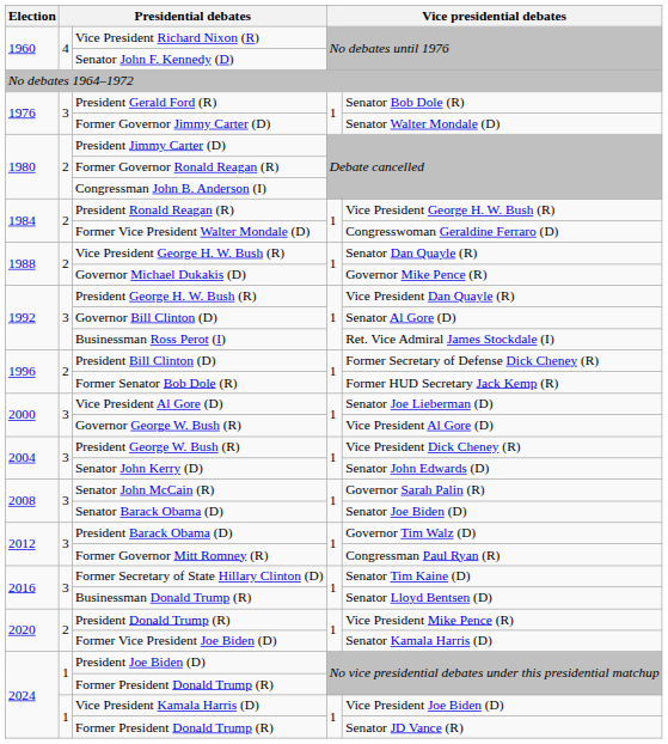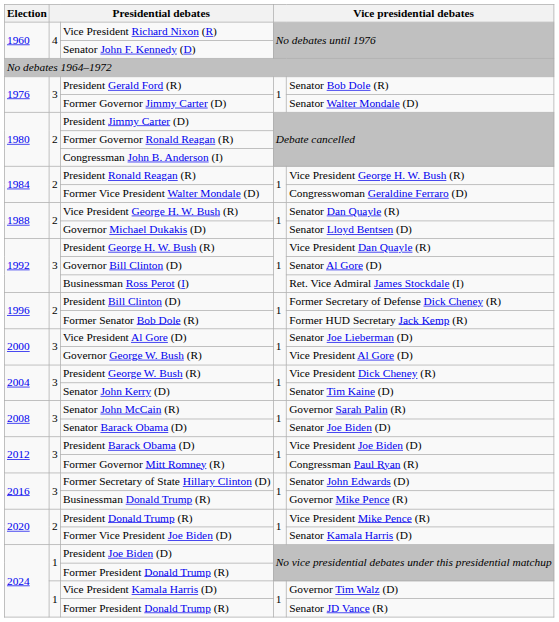Governor Michael Dukakis (D) | column 5: Governor Mike Pence (R) -> Senator Lloyd Bentsen (D)
Senator John Kerry (D) | column 5: Senator John Edwards (D) -> Senator Tim Kaine (D)
President Barack Obama (D) | column 5: Governor Tim Walz (D) -> Vice President Joe Biden (D)
Former Secretary of State Hillary Clinton (D) | column 5: Senator Tim Kaine (D) -> Senator John Edwards (D)
Businessman Donald Trump (R) | column 5: Senator Lloyd Bentsen (D) -> Governor Mike Pence (R)
Vice President Kamala Harris (D) | column 5: Vice President Joe Biden (D) -> Governor Tim Walz (D)
